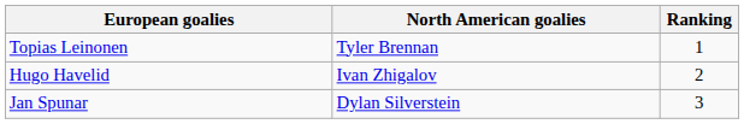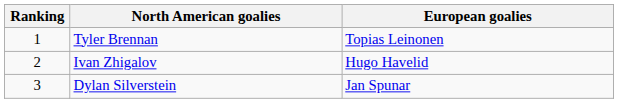columns swapped: Ranking <-> European goalies
